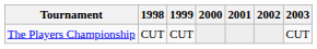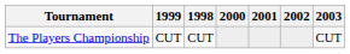columns swapped: 1998 <-> 1999
